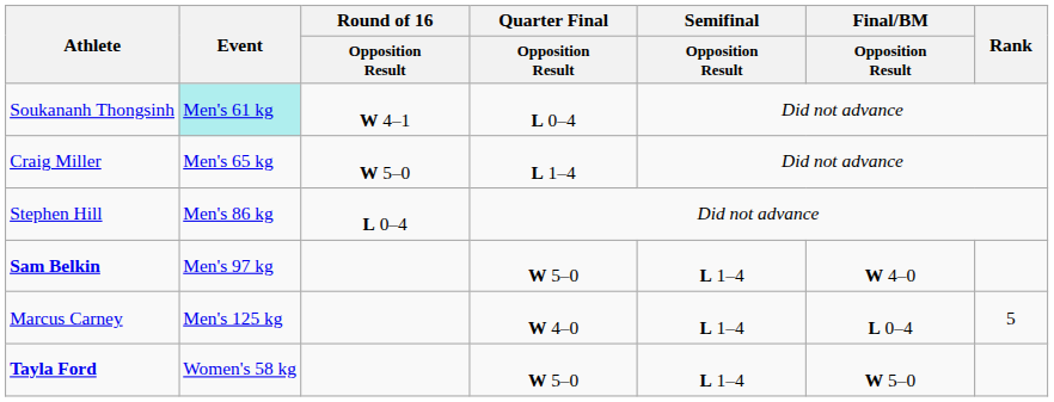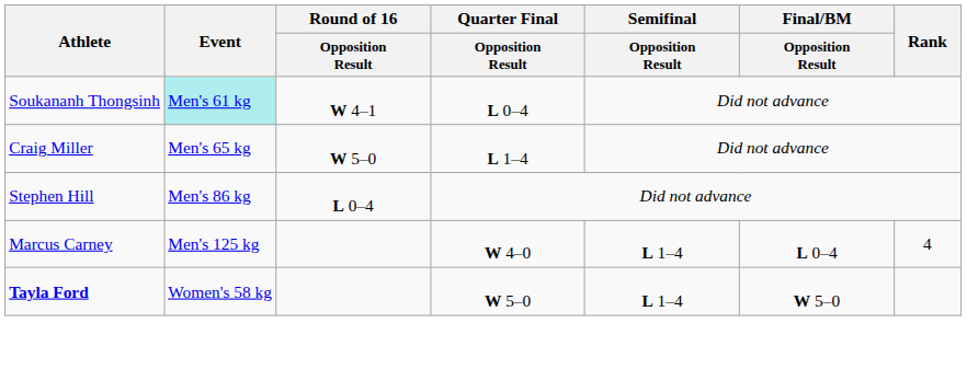- row: Sam Belkin | Men's 97 kg | W 5–0 | L 1–4 | W 4–0
Marcus Carney | Rank: 5 -> 4
